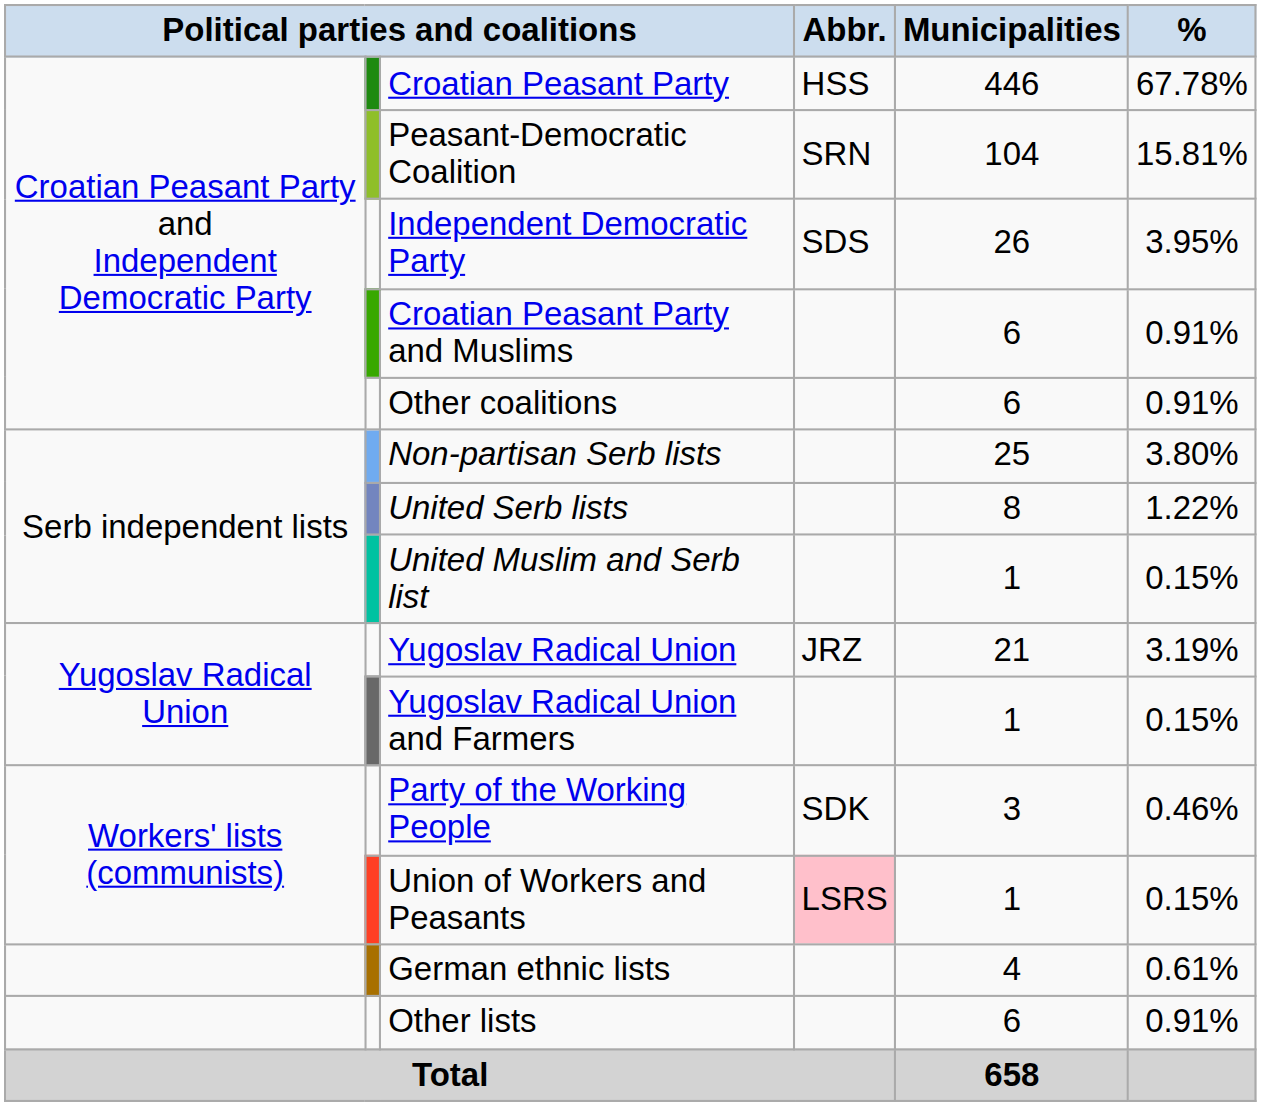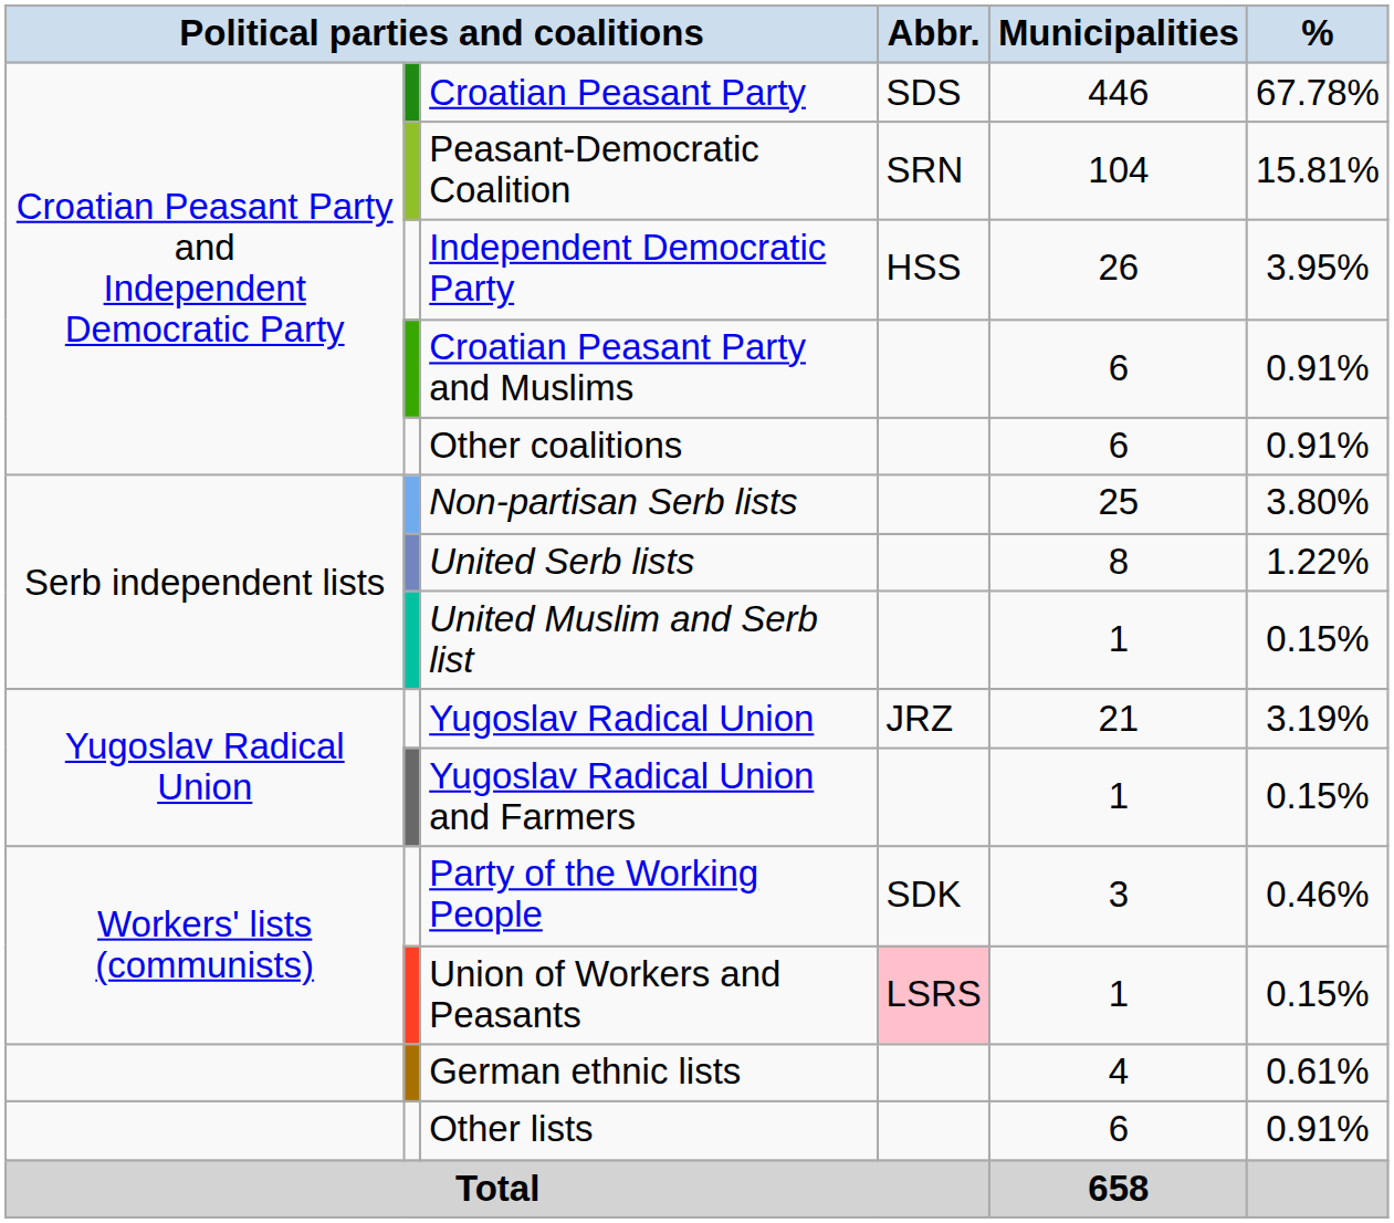Croatian Peasant Party | Abbr.: HSS -> SDS
Independent Democratic Party | Abbr.: SDS -> HSS
